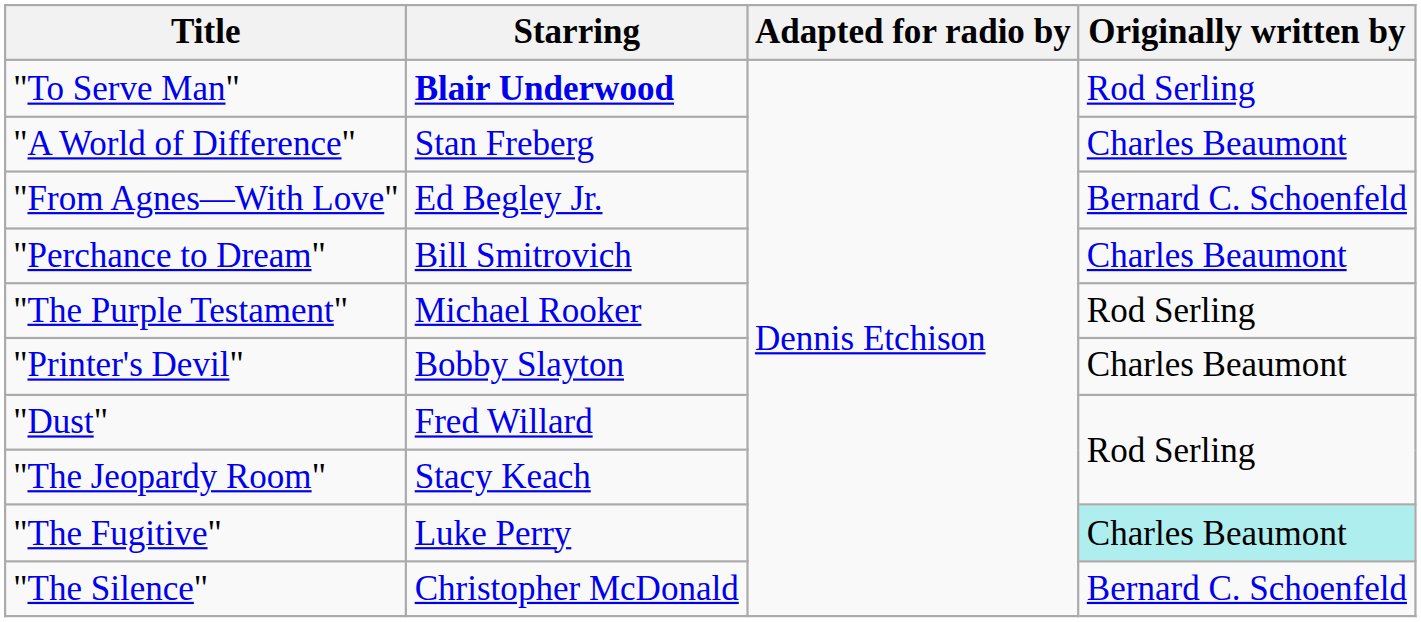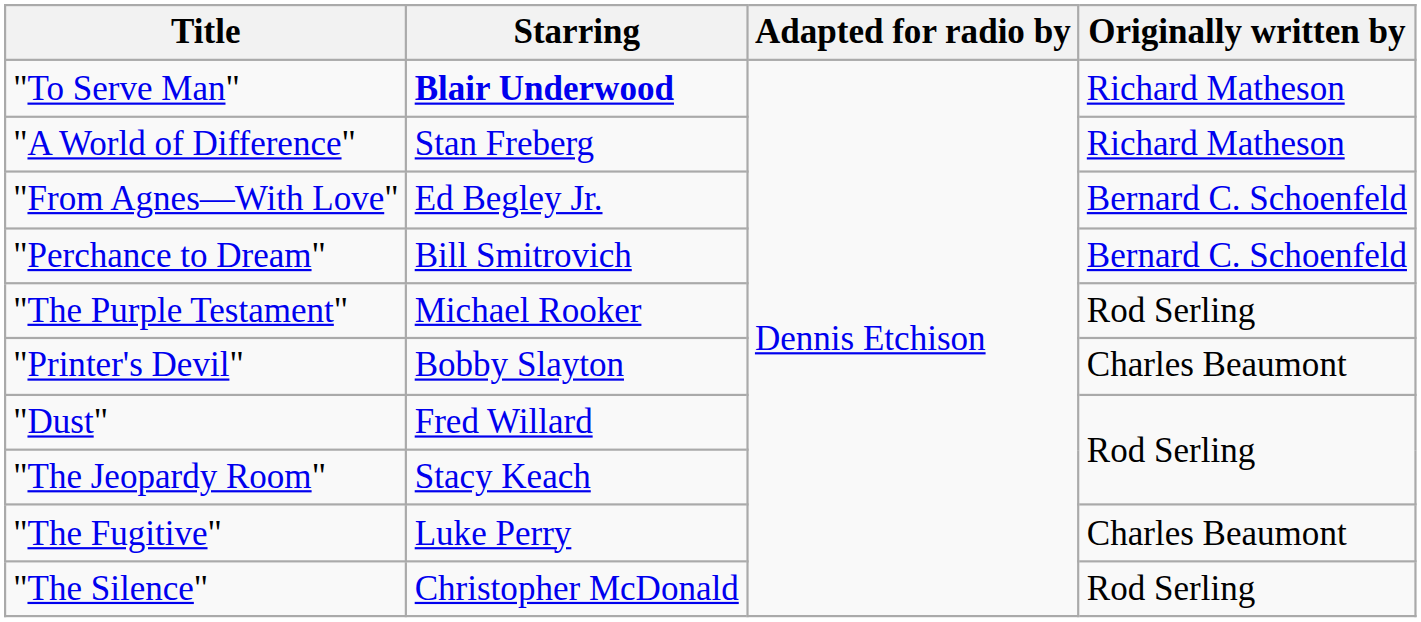"To Serve Man" | Originally written by: Rod Serling -> Richard Matheson
"A World of Difference" | Originally written by: Charles Beaumont -> Richard Matheson
"Perchance to Dream" | Originally written by: Charles Beaumont -> Bernard C. Schoenfeld
"The Fugitive" | Originally written by: paleturquoise background -> no background
"The Silence" | Originally written by: Bernard C. Schoenfeld -> Rod Serling
